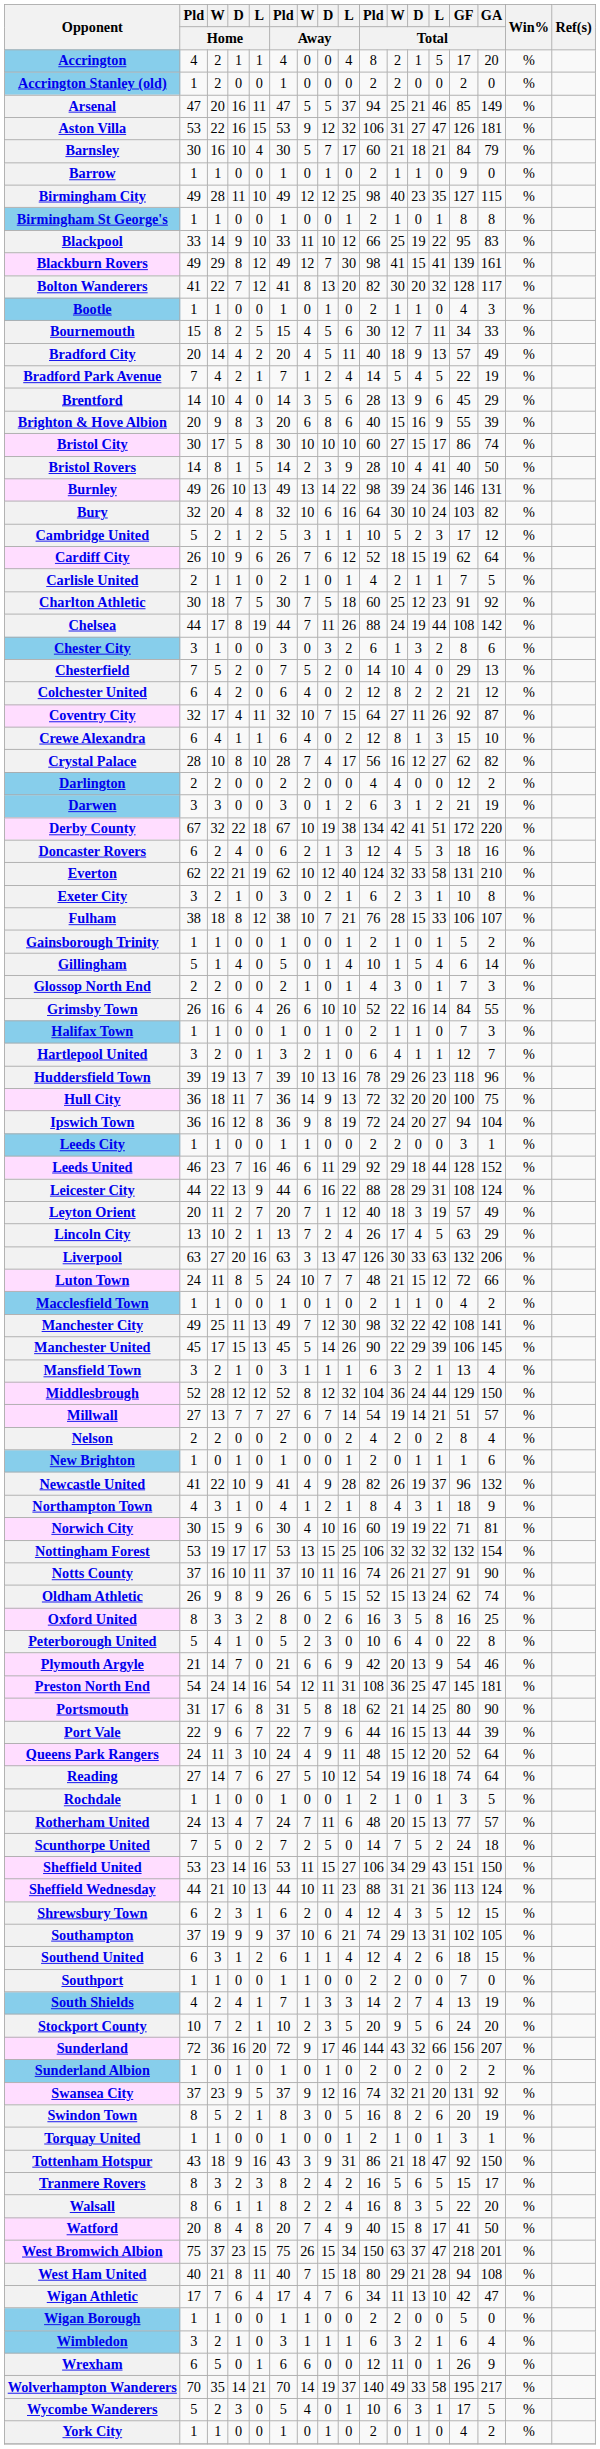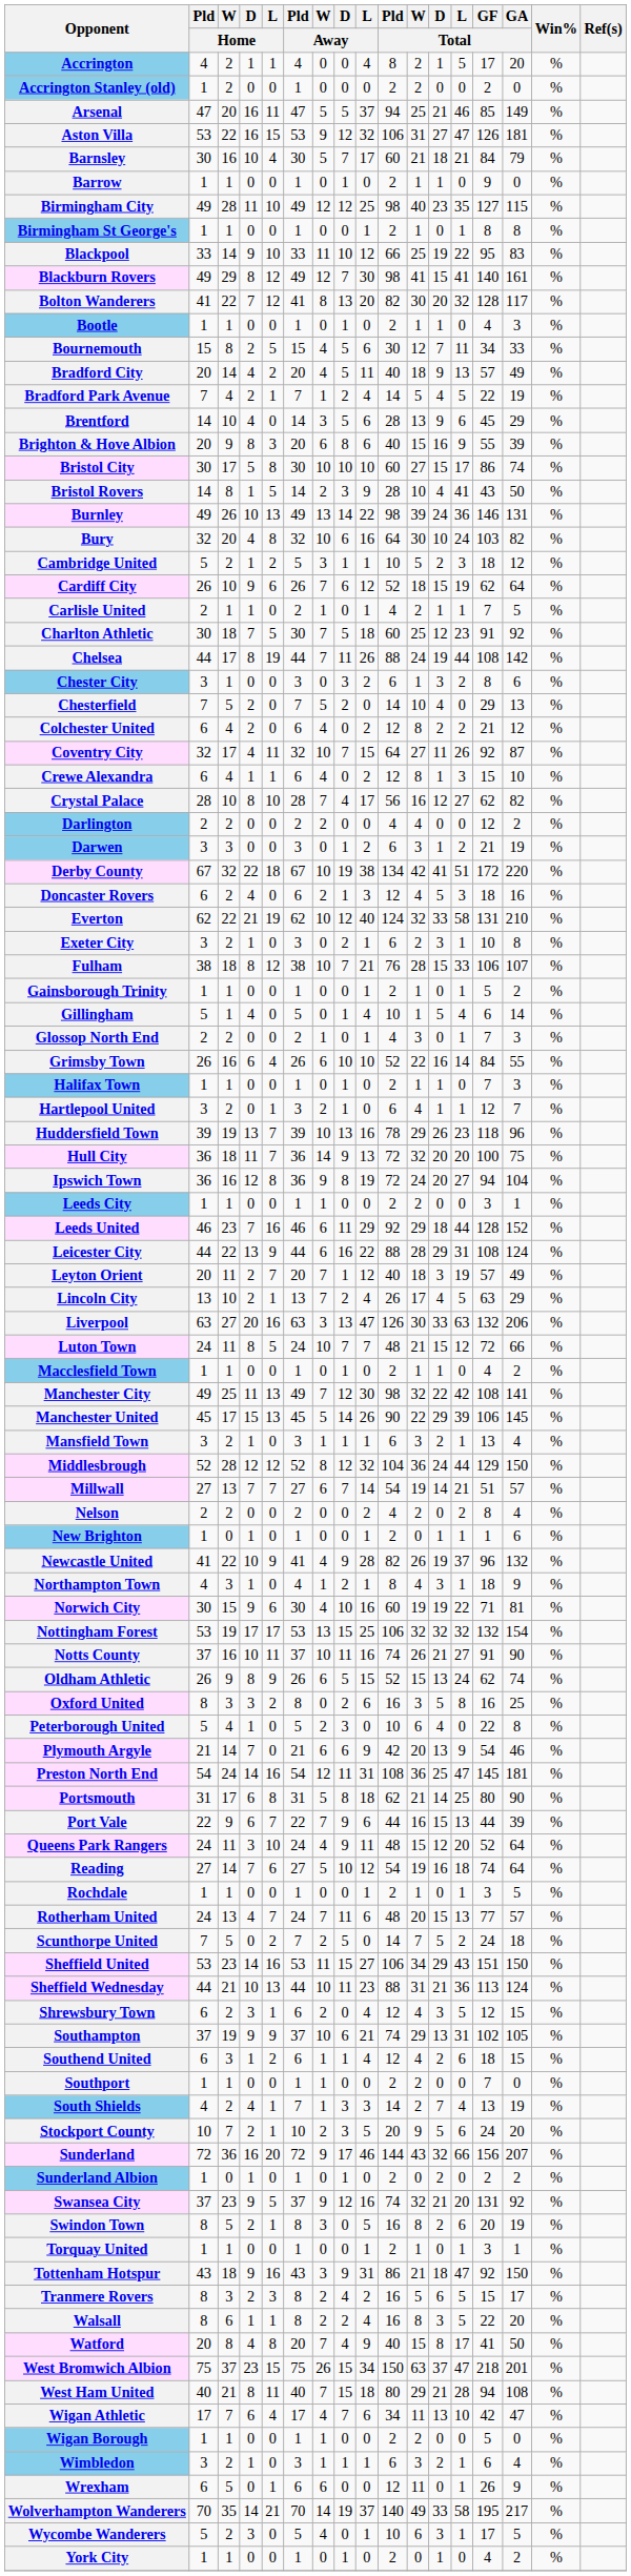Blackburn Rovers | GF / Total: 139 -> 140
Bristol Rovers | GF / Total: 40 -> 43
Cambridge United | GF / Total: 17 -> 18
